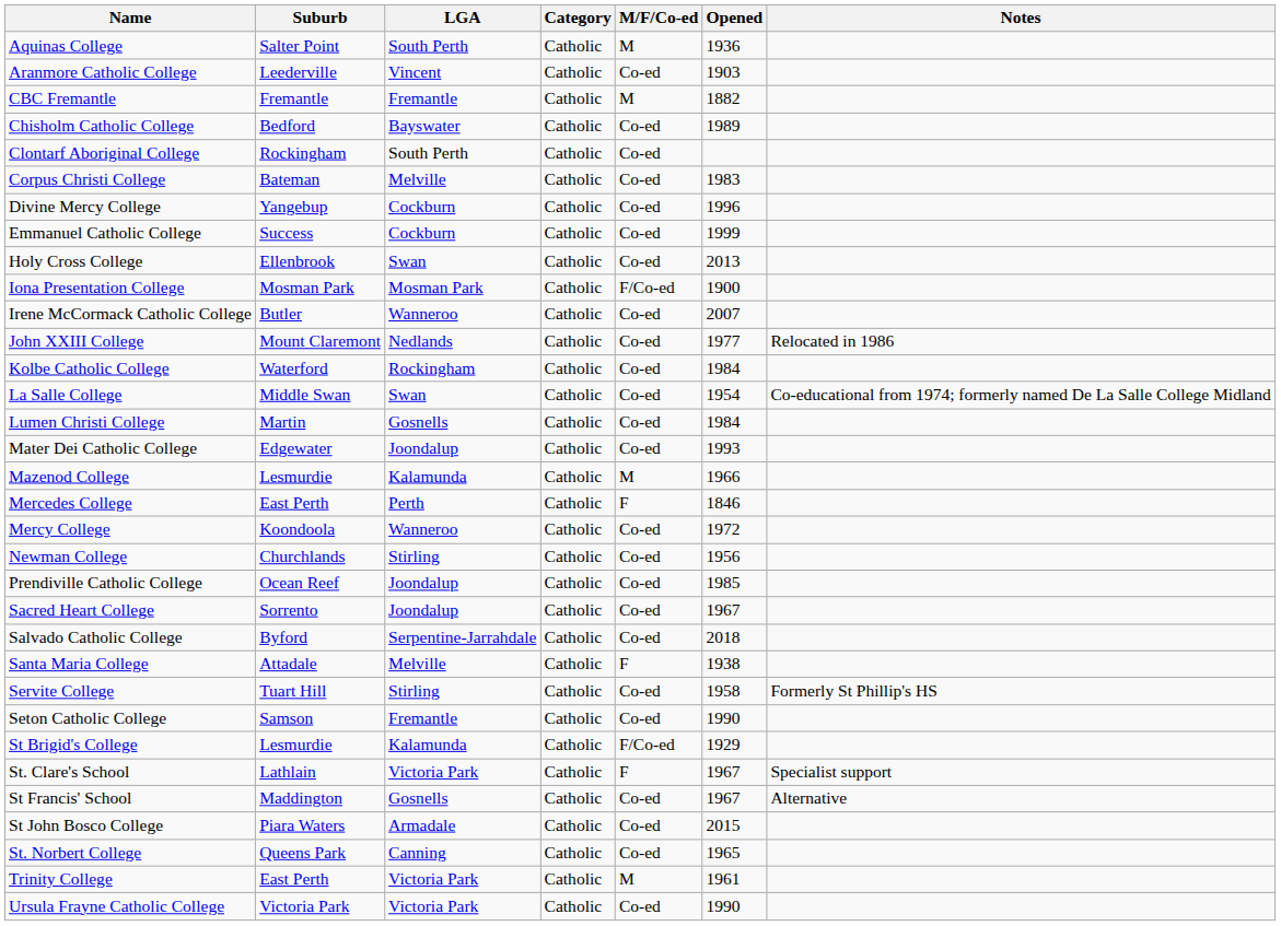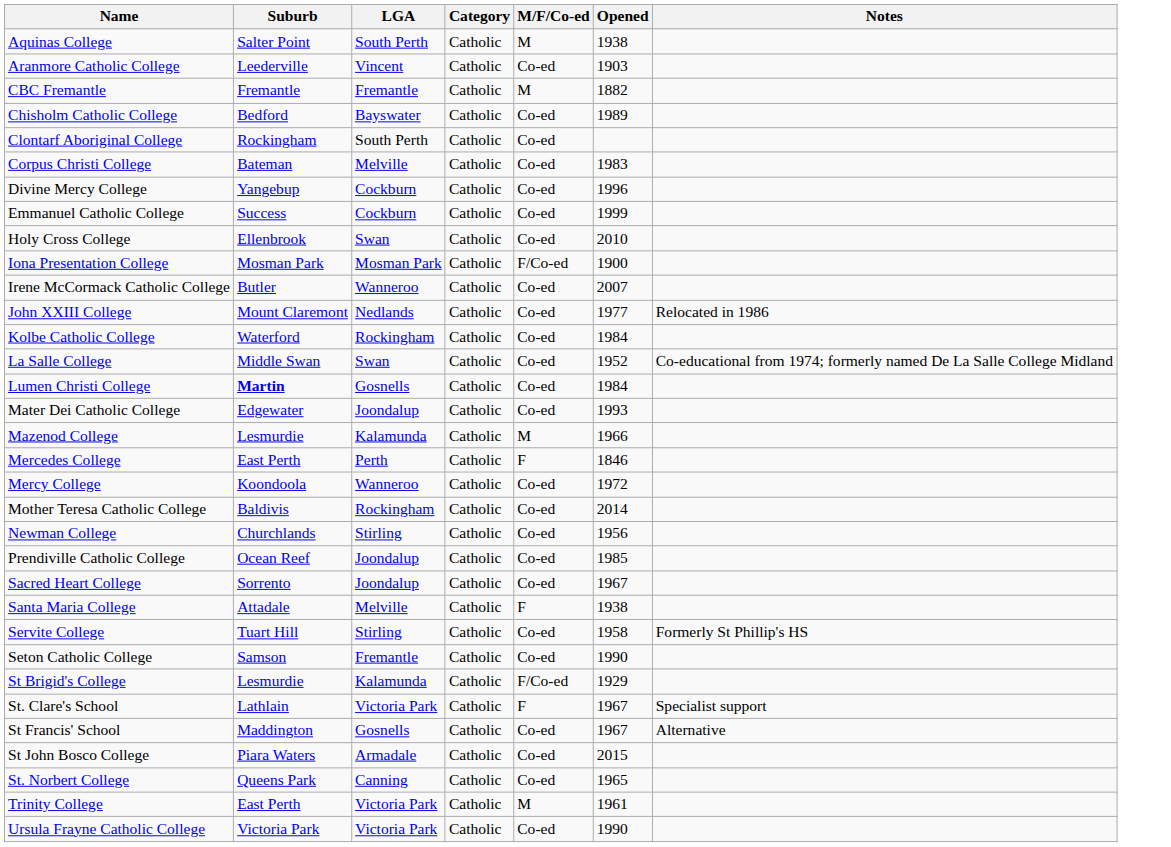Aquinas College | Opened: 1936 -> 1938
Holy Cross College | Opened: 2013 -> 2010
La Salle College | Opened: 1954 -> 1952
Lumen Christi College | Suburb: normal -> bold
+ row: Mother Teresa Catholic College | Baldivis | Rockingham | Catholic | Co-ed | 2014
- row: Salvado Catholic College | Byford | Serpentine-Jarrahdale | Catholic | Co-ed | 2018
